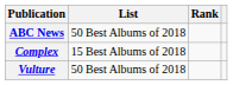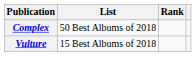- row: ABC News | 50 Best Albums of 2018
Complex | List: 15 Best Albums of 2018 -> 50 Best Albums of 2018
Vulture | List: 50 Best Albums of 2018 -> 15 Best Albums of 2018
